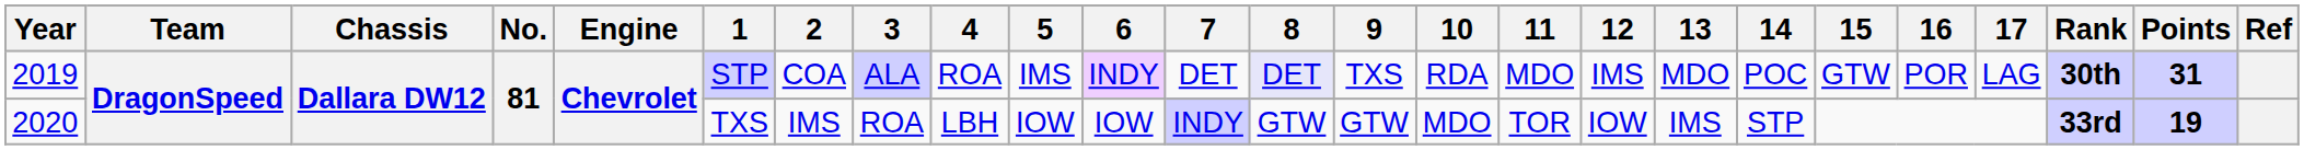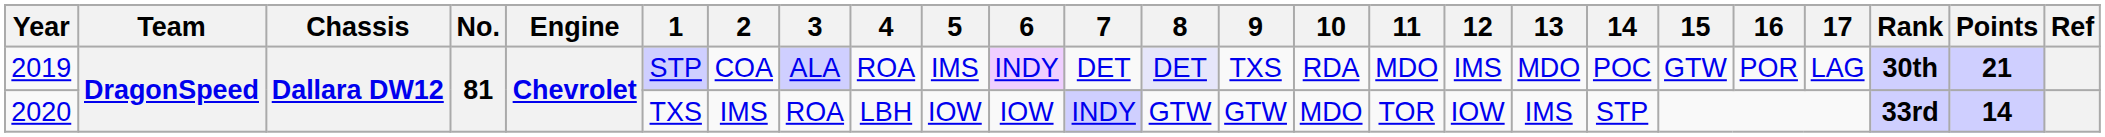2019 | Points: 31 -> 21
2020 | Points: 19 -> 14
